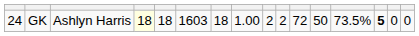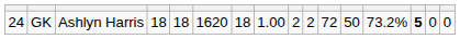GK | column 4: lightyellow background -> no background
GK | column 6: 1603 -> 1620
GK | column 13: 73.5% -> 73.2%
